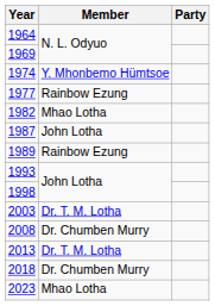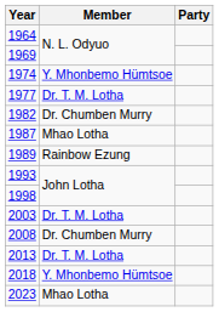1977 | Member: Rainbow Ezung -> Dr. T. M. Lotha
1982 | Member: Mhao Lotha -> Dr. Chumben Murry
1987 | Member: John Lotha -> Mhao Lotha
2018 | Member: Dr. Chumben Murry -> Y. Mhonbemo Hümtsoe
